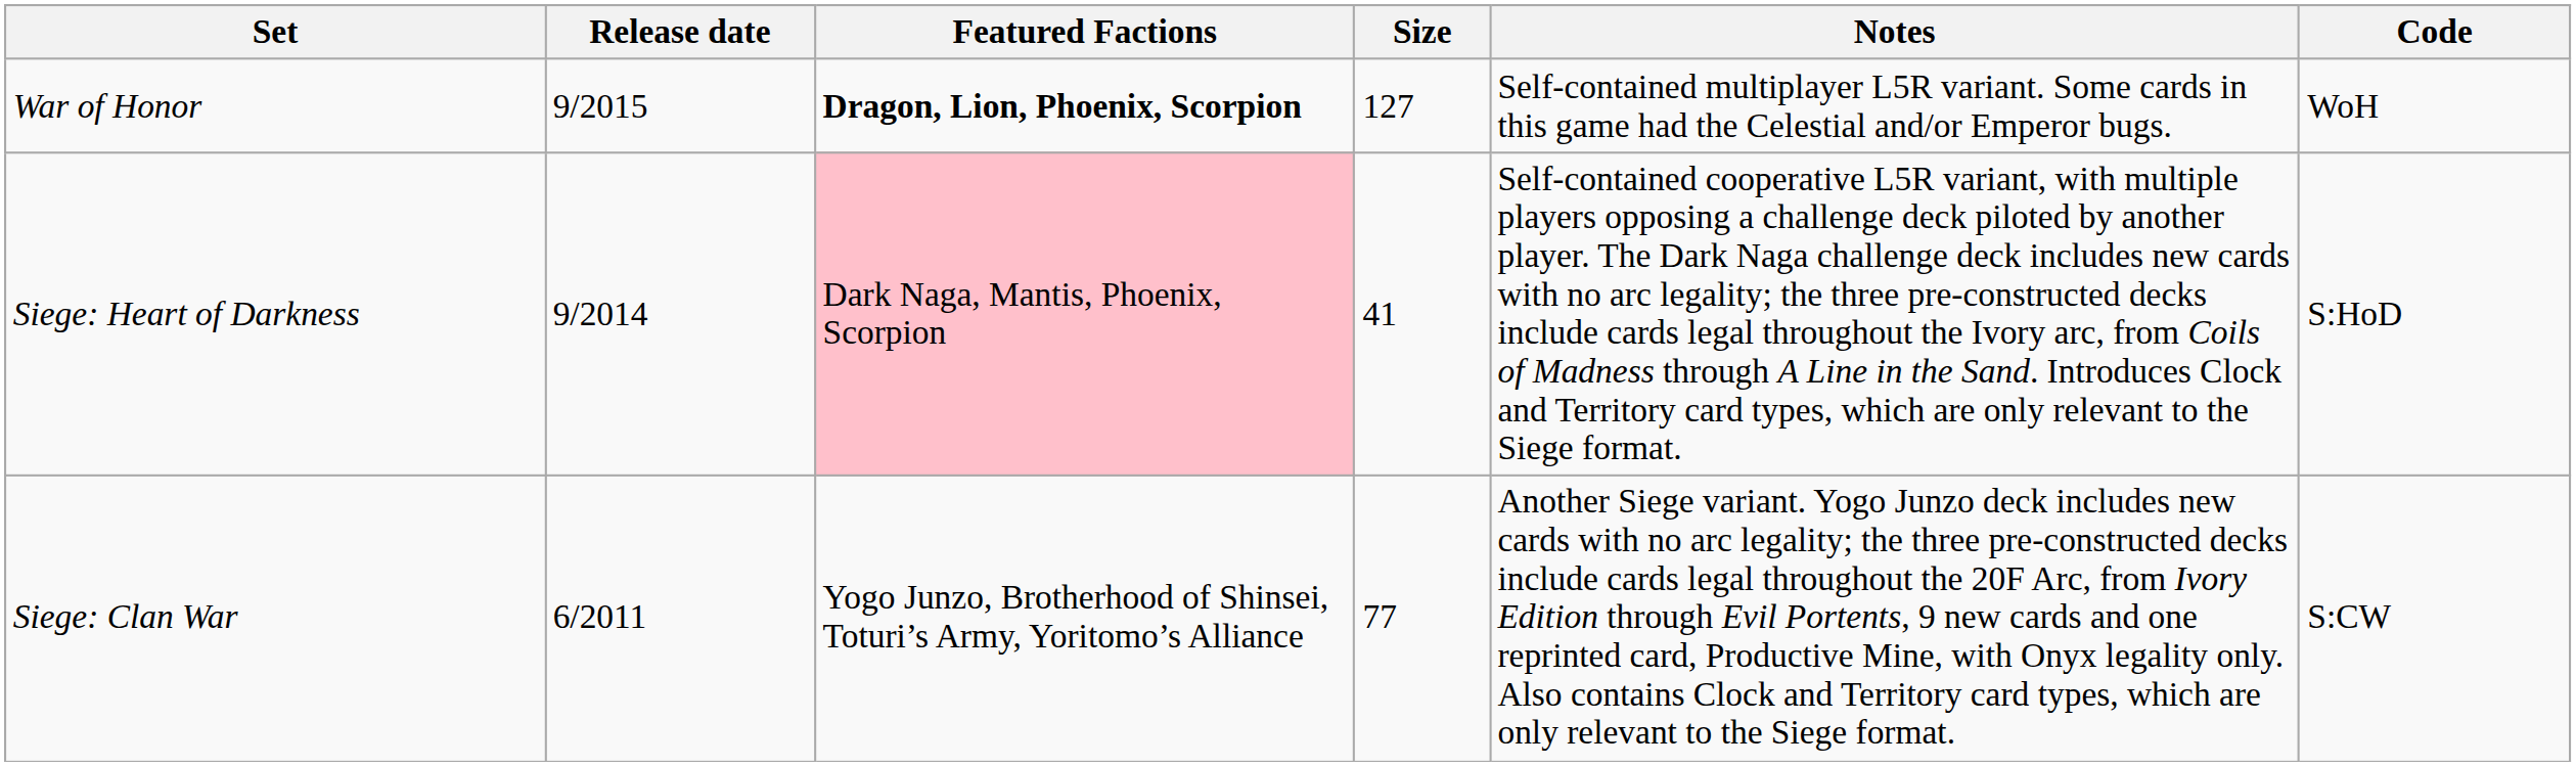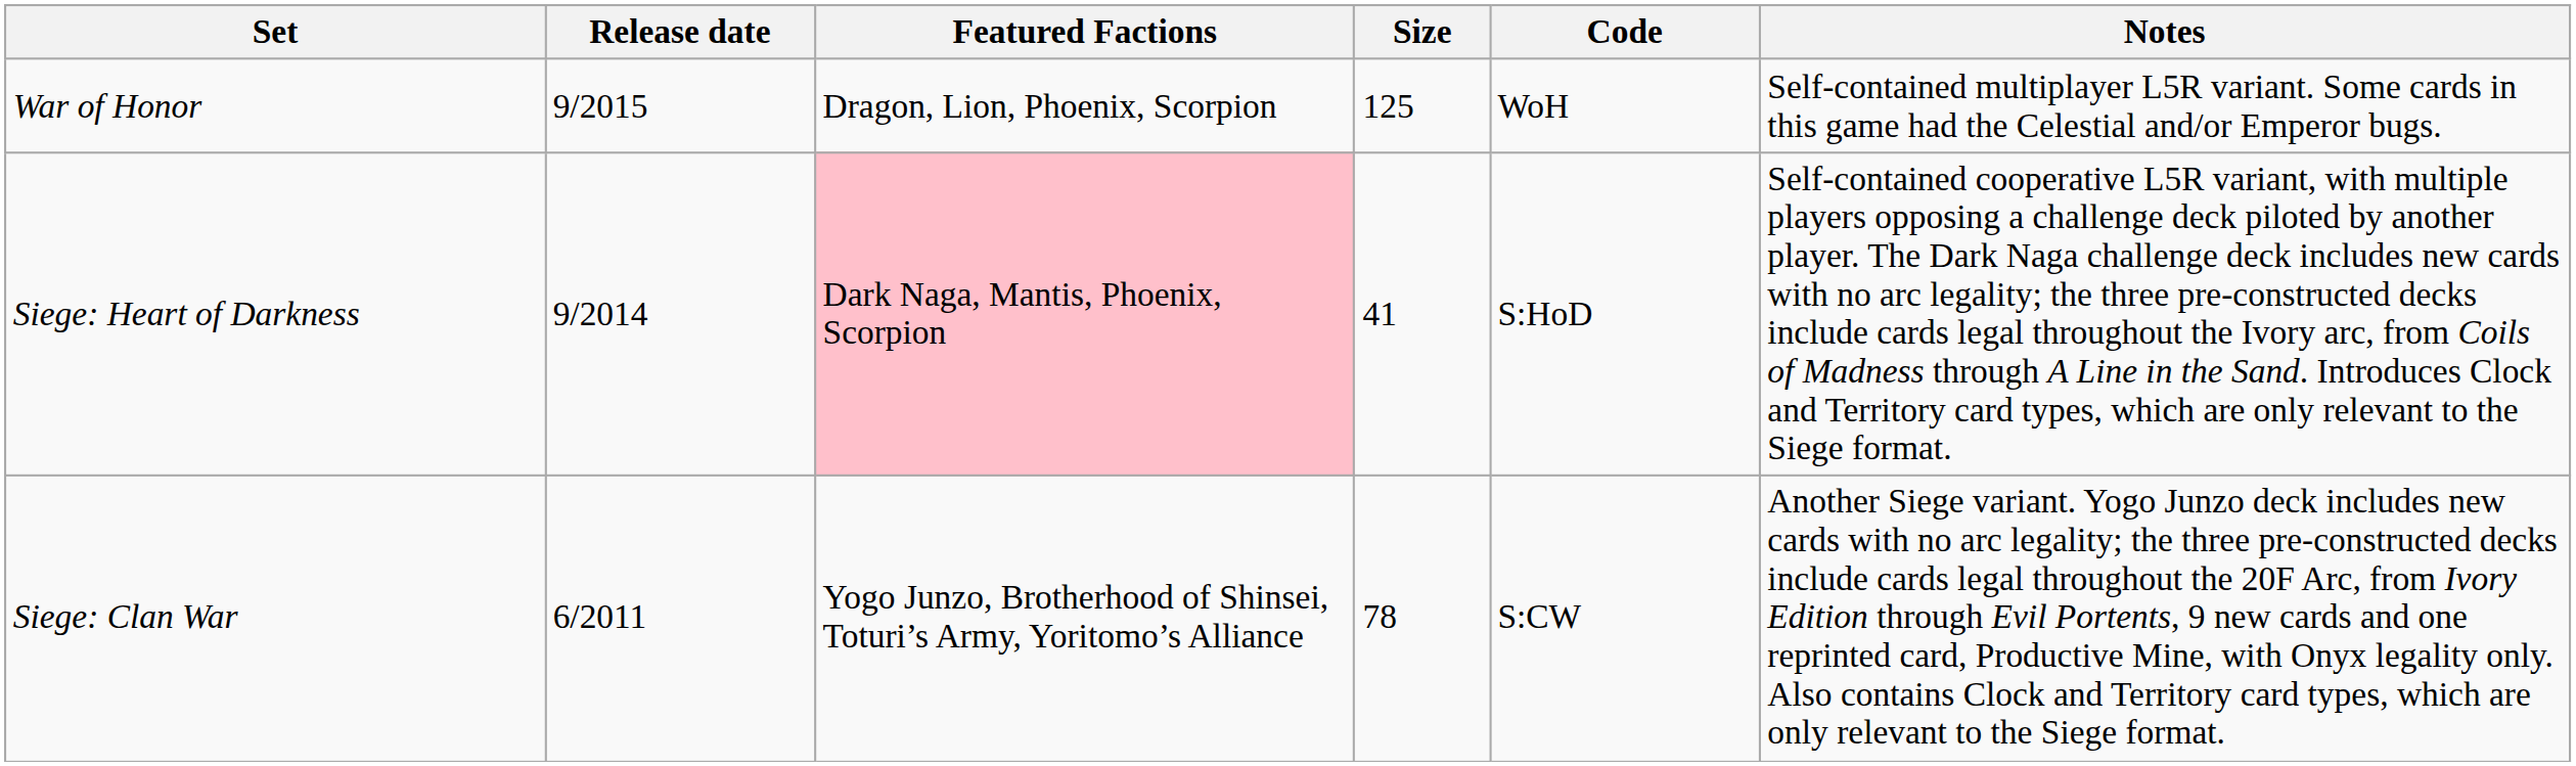columns swapped: Code <-> Notes
War of Honor | Featured Factions: bold -> normal
War of Honor | Size: 127 -> 125
Siege: Clan War | Size: 77 -> 78
